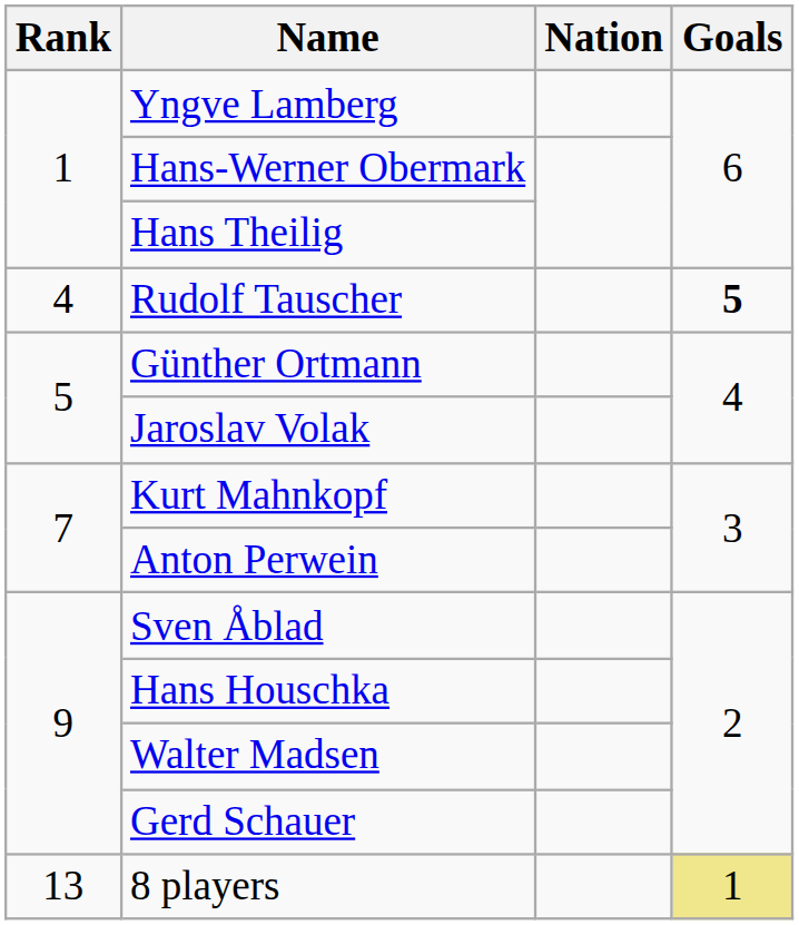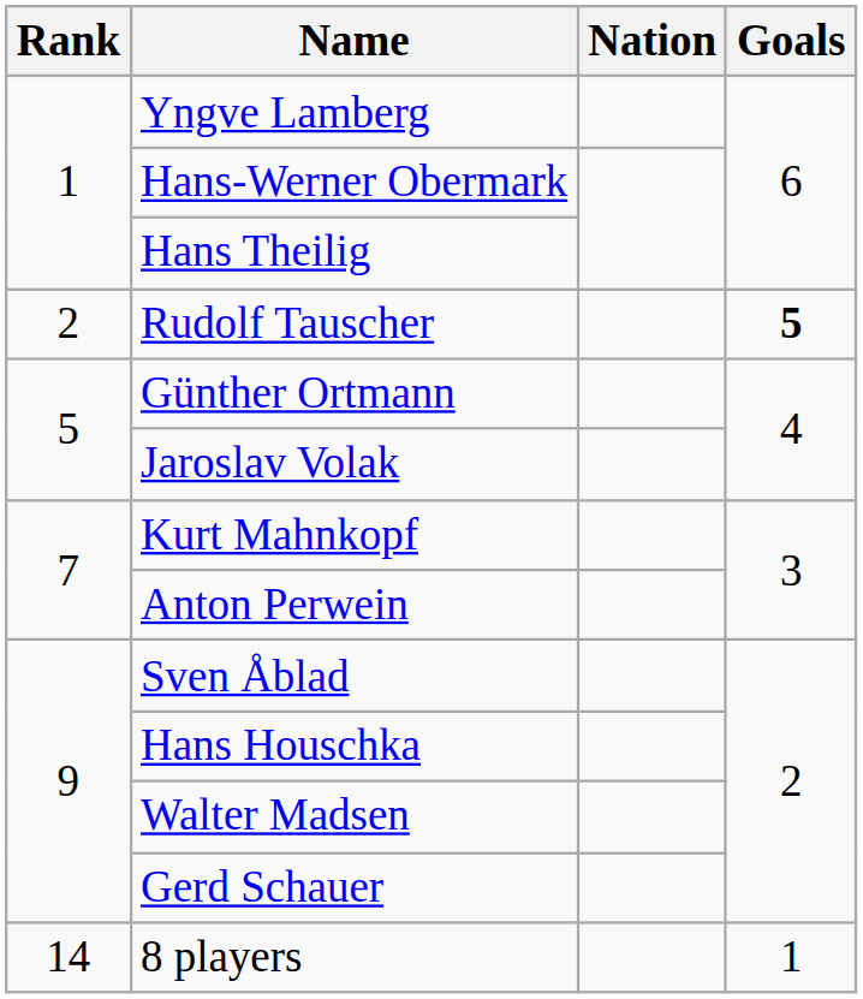Rudolf Tauscher | Rank: 4 -> 2
8 players | Rank: 13 -> 14
8 players | Goals: khaki background -> no background
